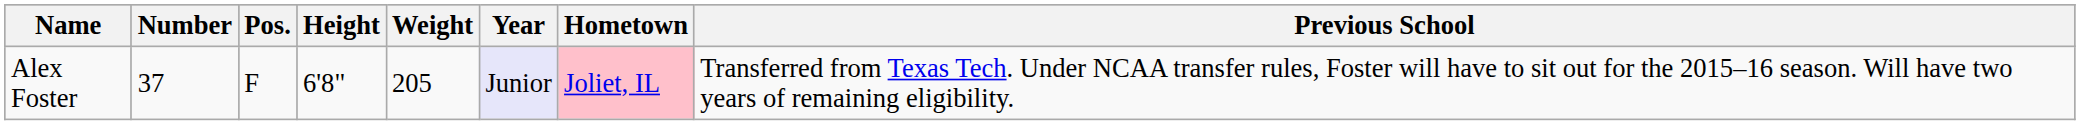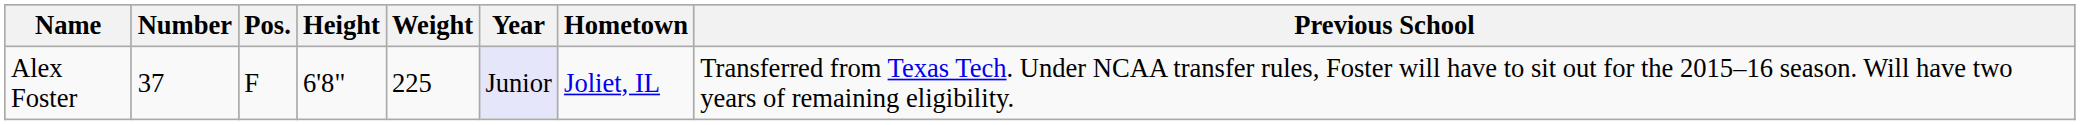Alex Foster | Weight: 205 -> 225
Alex Foster | Hometown: pink background -> no background
